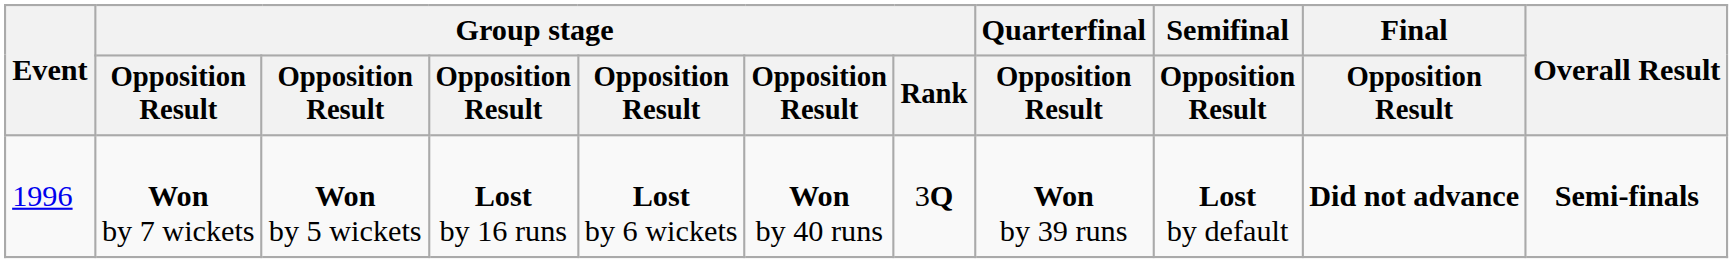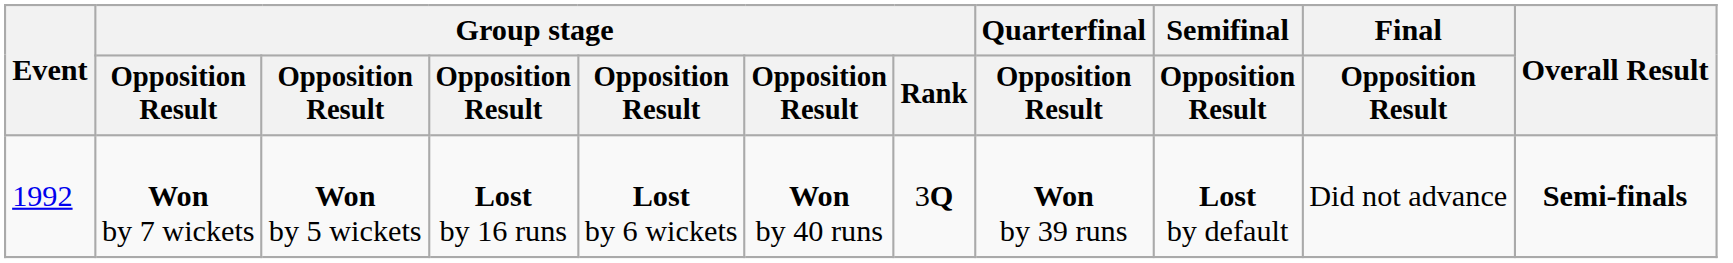Won by 7 wickets | Event: 1996 -> 1992
Won by 7 wickets | Final / Opposition Result: bold -> normal
